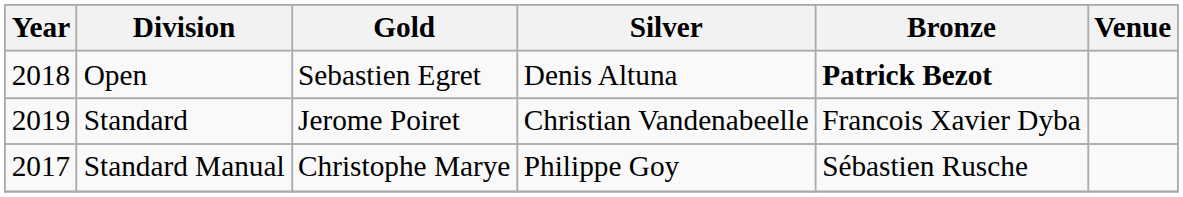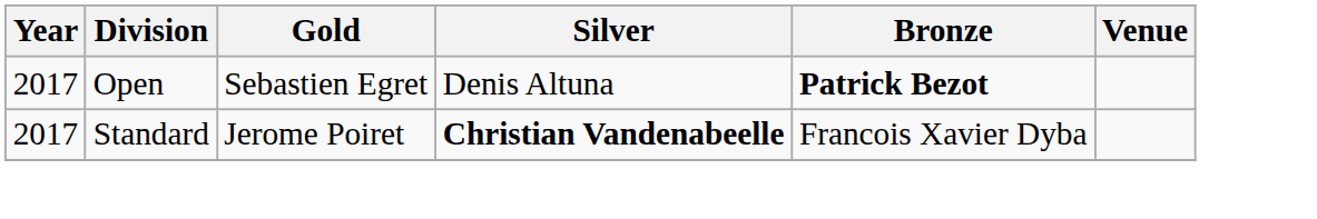Open | Year: 2018 -> 2017
Standard | Year: 2019 -> 2017
Standard | Silver: normal -> bold
- row: 2017 | Standard Manual | Christophe Marye | Philippe Goy | Sébastien Rusche
